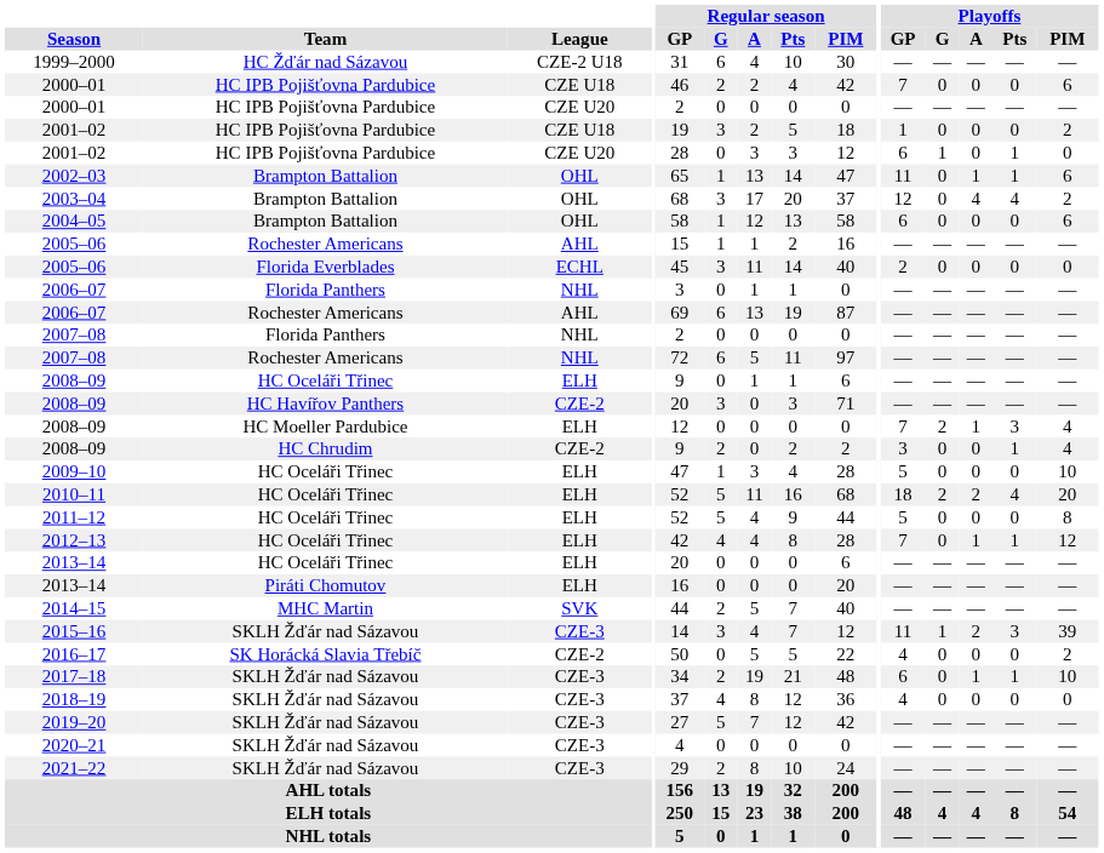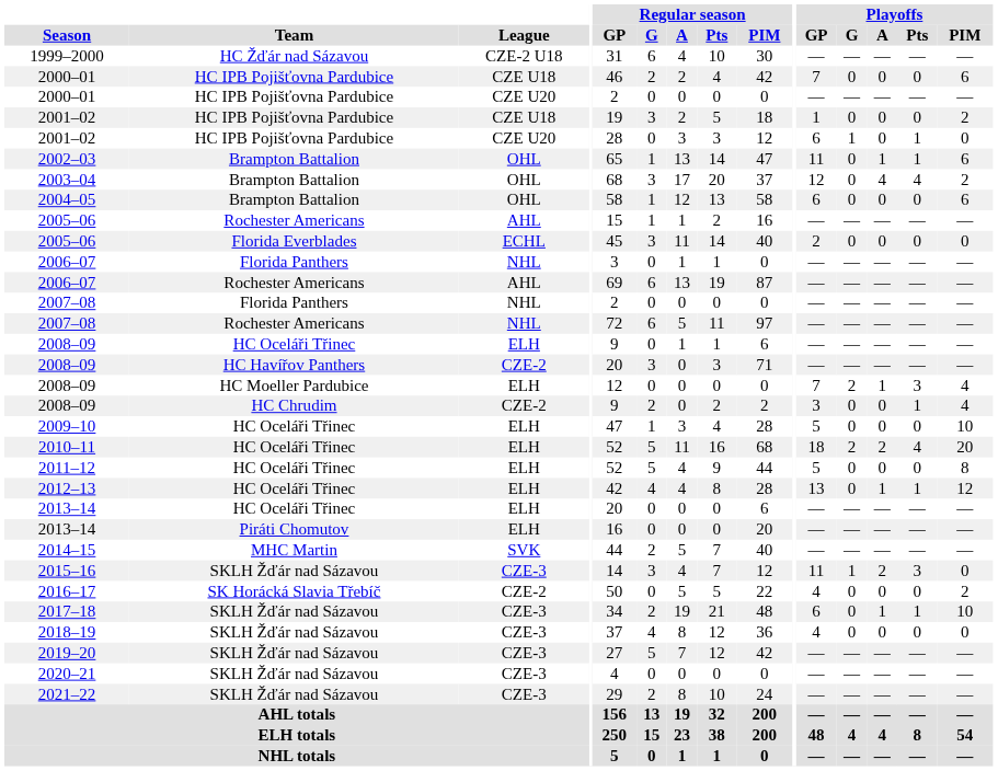2012–13 | Playoffs / GP: 7 -> 13
2015–16 | Playoffs / PIM: 39 -> 0
